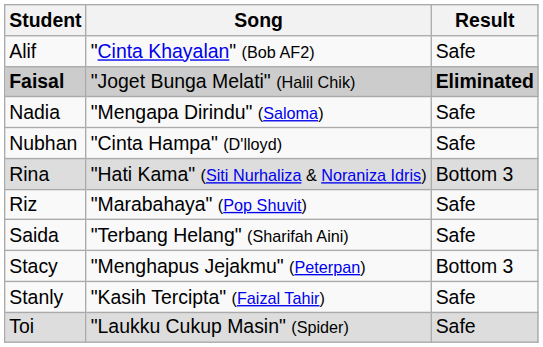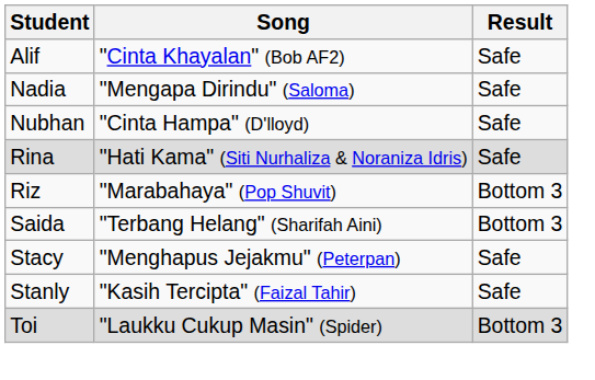- row: Faisal | "Joget Bunga Melati" (Halil Chik) | Eliminated
Rina | Result: Bottom 3 -> Safe
Riz | Result: Safe -> Bottom 3
Saida | Result: Safe -> Bottom 3
Stacy | Result: Bottom 3 -> Safe
Toi | Result: Safe -> Bottom 3
